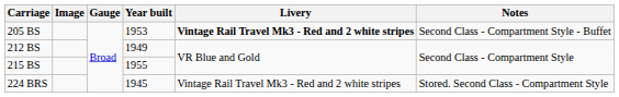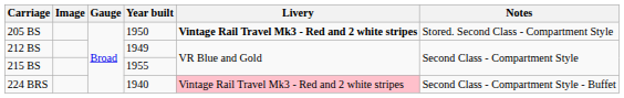205 BS | Year built: 1953 -> 1950
205 BS | Notes: Second Class - Compartment Style - Buffet -> Stored. Second Class - Compartment Style
224 BRS | Year built: 1945 -> 1940
224 BRS | Livery: no background -> pink background
224 BRS | Notes: Stored. Second Class - Compartment Style -> Second Class - Compartment Style - Buffet
